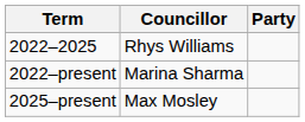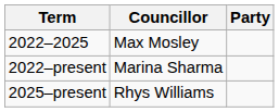2022–2025 | Councillor: Rhys Williams -> Max Mosley
2025–present | Councillor: Max Mosley -> Rhys Williams
